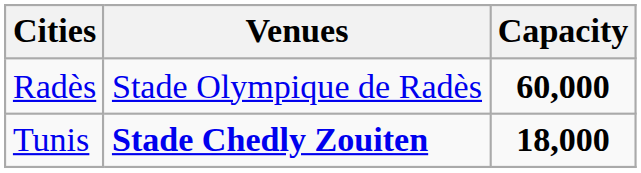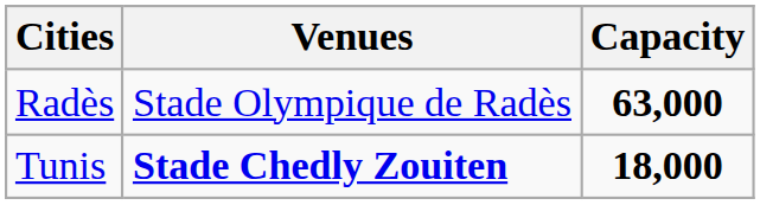Radès | Capacity: 60,000 -> 63,000
